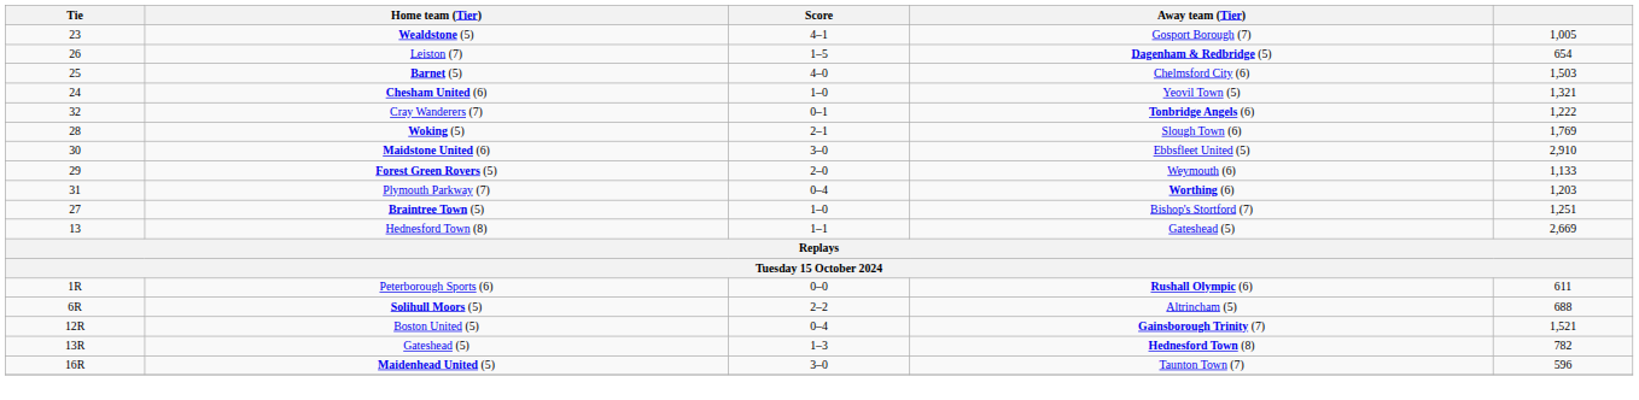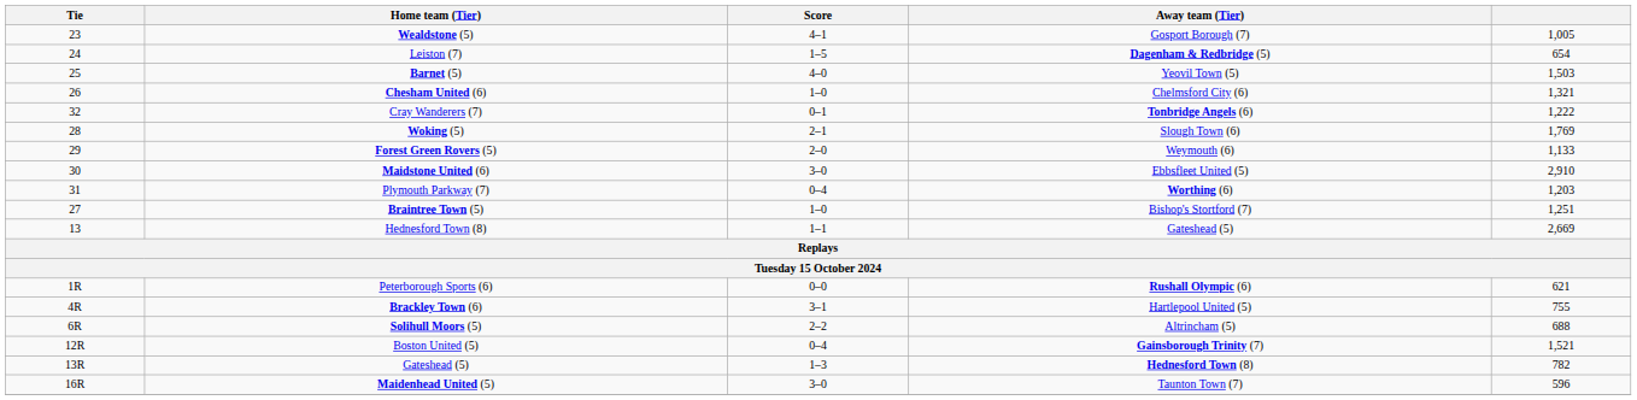Leiston (7) | Tie: 26 -> 24
Barnet (5) | Away team (Tier): Chelmsford City (6) -> Yeovil Town (5)
Chesham United (6) | Tie: 24 -> 26
Chesham United (6) | Away team (Tier): Yeovil Town (5) -> Chelmsford City (6)
rows swapped: Forest Green Rovers (5) <-> Maidstone United (6)
Peterborough Sports (6) | column 5: 611 -> 621
+ row: 4R | Brackley Town (6) | 3–1 | Hartlepool United (5) | 755
